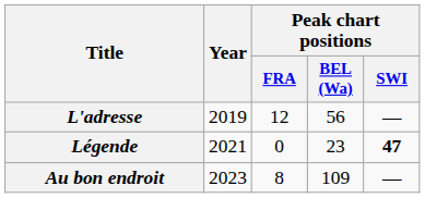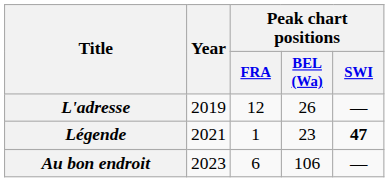L'adresse | Peak chart positions / BEL (Wa): 56 -> 26
Légende | Peak chart positions / FRA: 0 -> 1
Au bon endroit | Peak chart positions / FRA: 8 -> 6
Au bon endroit | Peak chart positions / BEL (Wa): 109 -> 106
